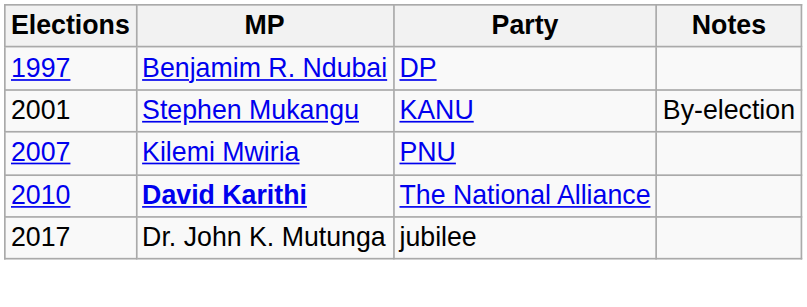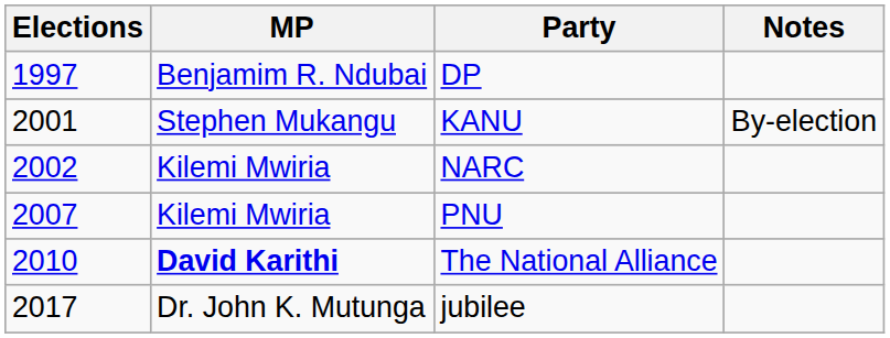+ row: 2002 | Kilemi Mwiria | NARC
